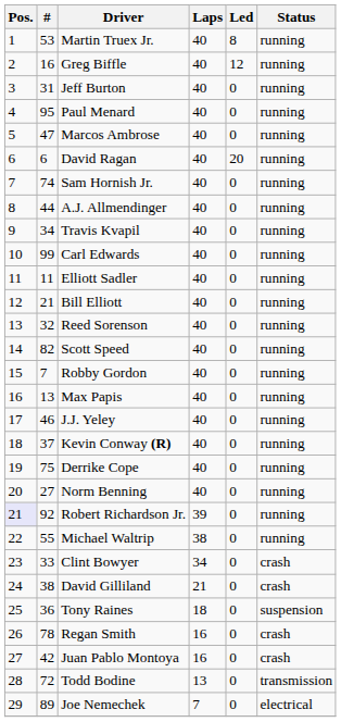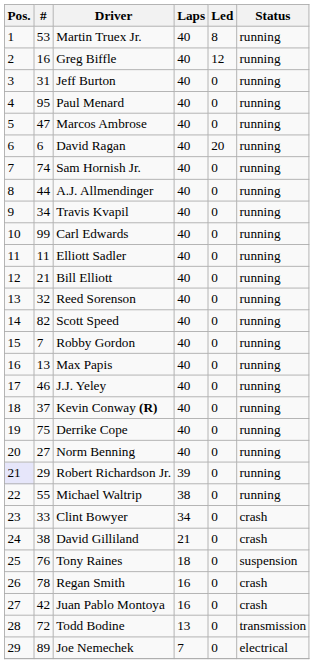Robert Richardson Jr. | #: 92 -> 29
Tony Raines | #: 36 -> 76
